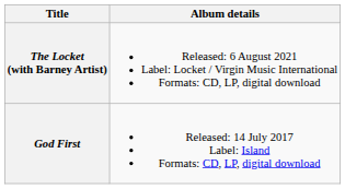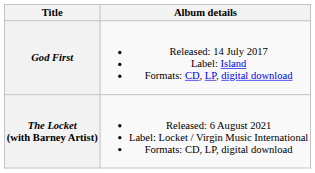rows swapped: God First <-> The Locket (with Barney Artist)
